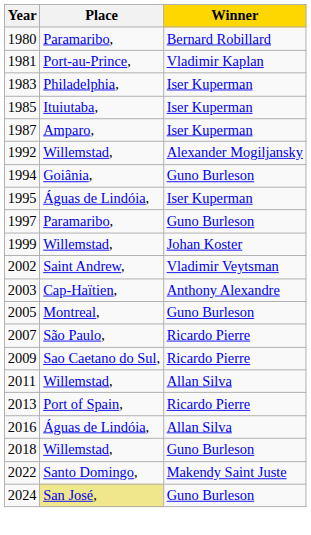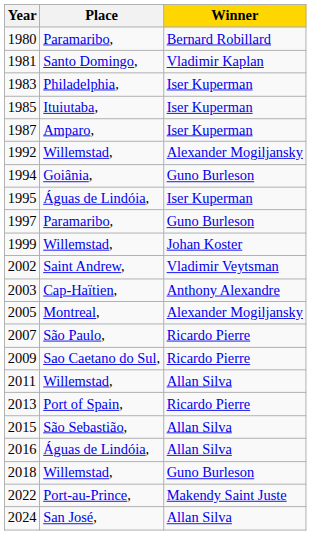1981 | Place: Port-au-Prince, -> Santo Domingo,
2005 | Winner: Guno Burleson -> Alexander Mogiljansky
+ row: 2015 | São Sebastião, | Allan Silva
2022 | Place: Santo Domingo, -> Port-au-Prince,
2024 | Place: khaki background -> no background
2024 | Winner: Guno Burleson -> Allan Silva
